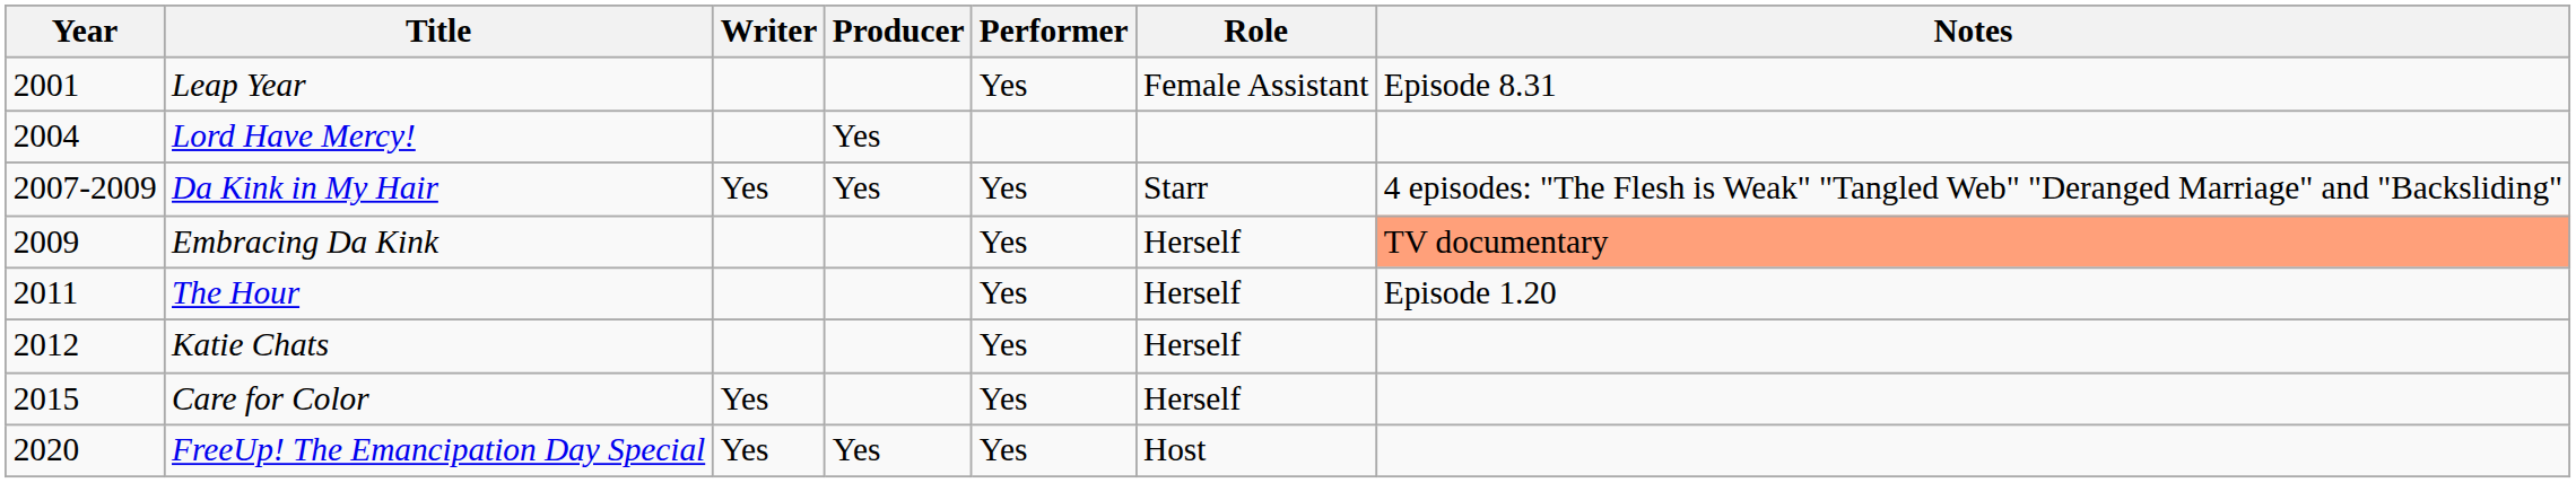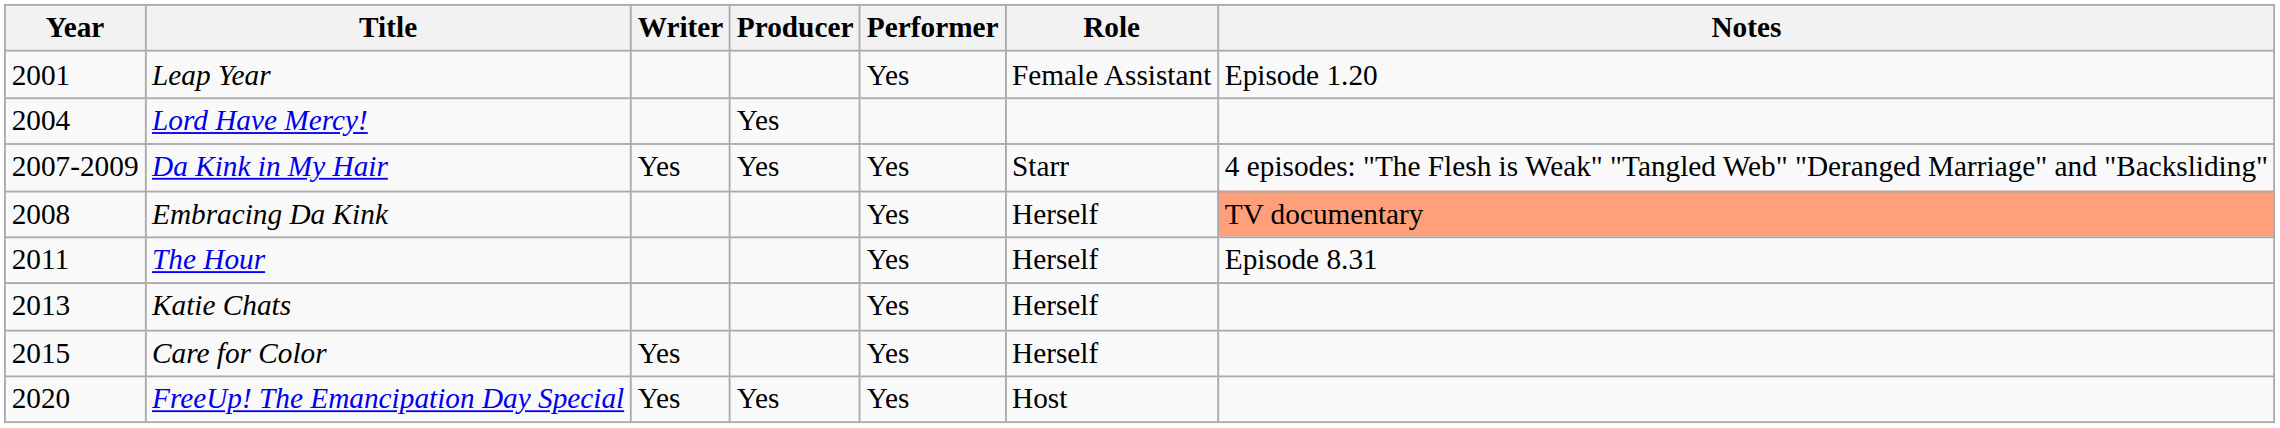Leap Year | Notes: Episode 8.31 -> Episode 1.20
Embracing Da Kink | Year: 2009 -> 2008
The Hour | Notes: Episode 1.20 -> Episode 8.31
Katie Chats | Year: 2012 -> 2013
